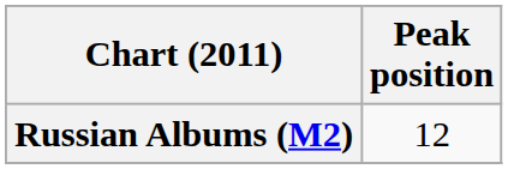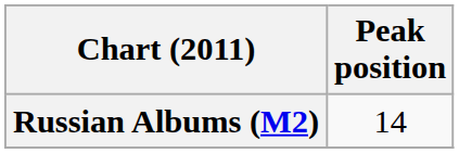Russian Albums (M2) | Peak position: 12 -> 14
